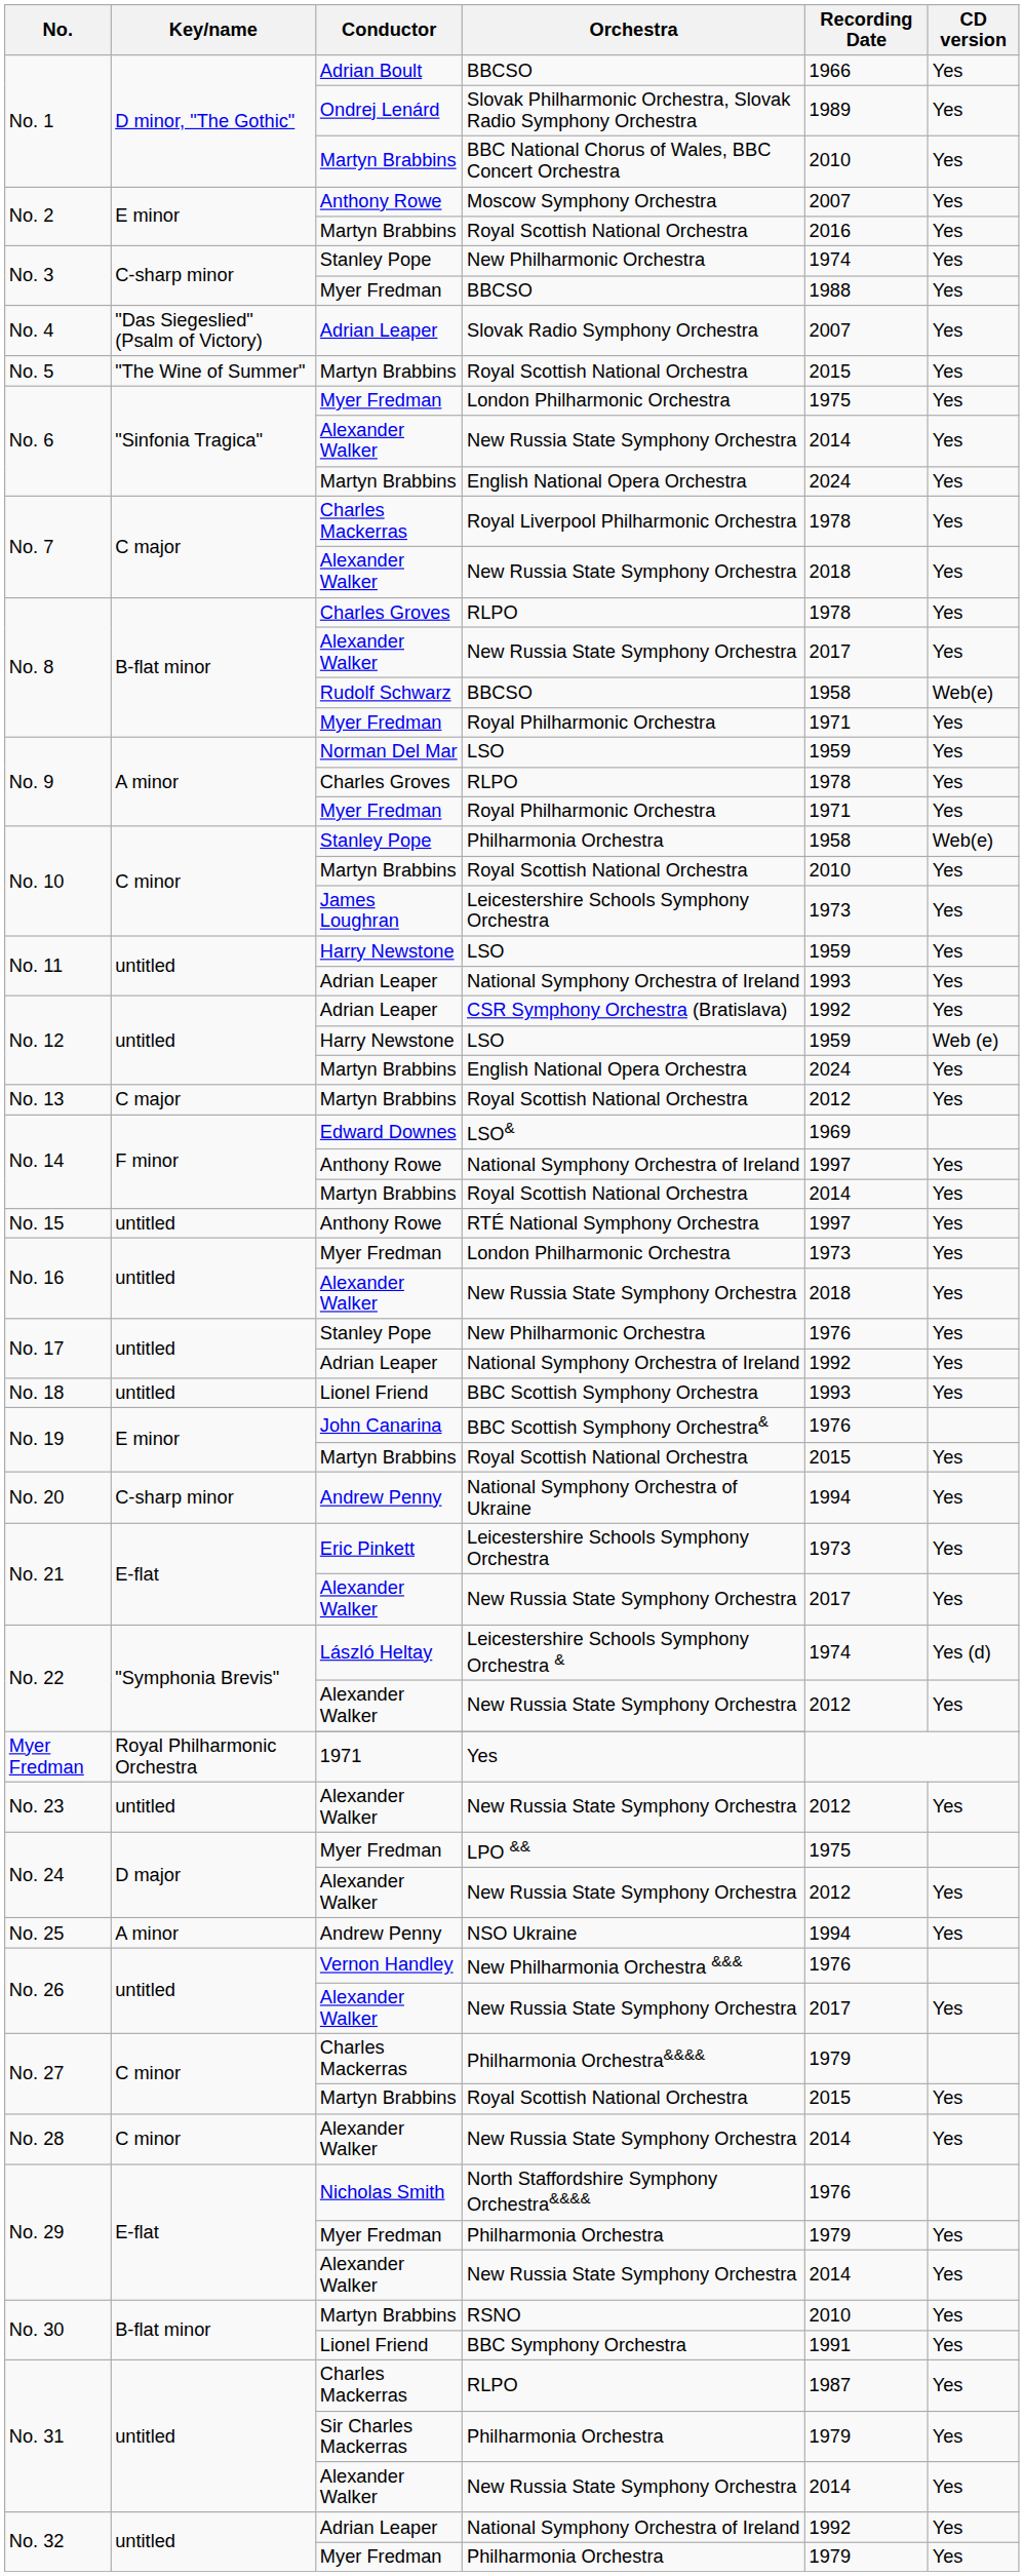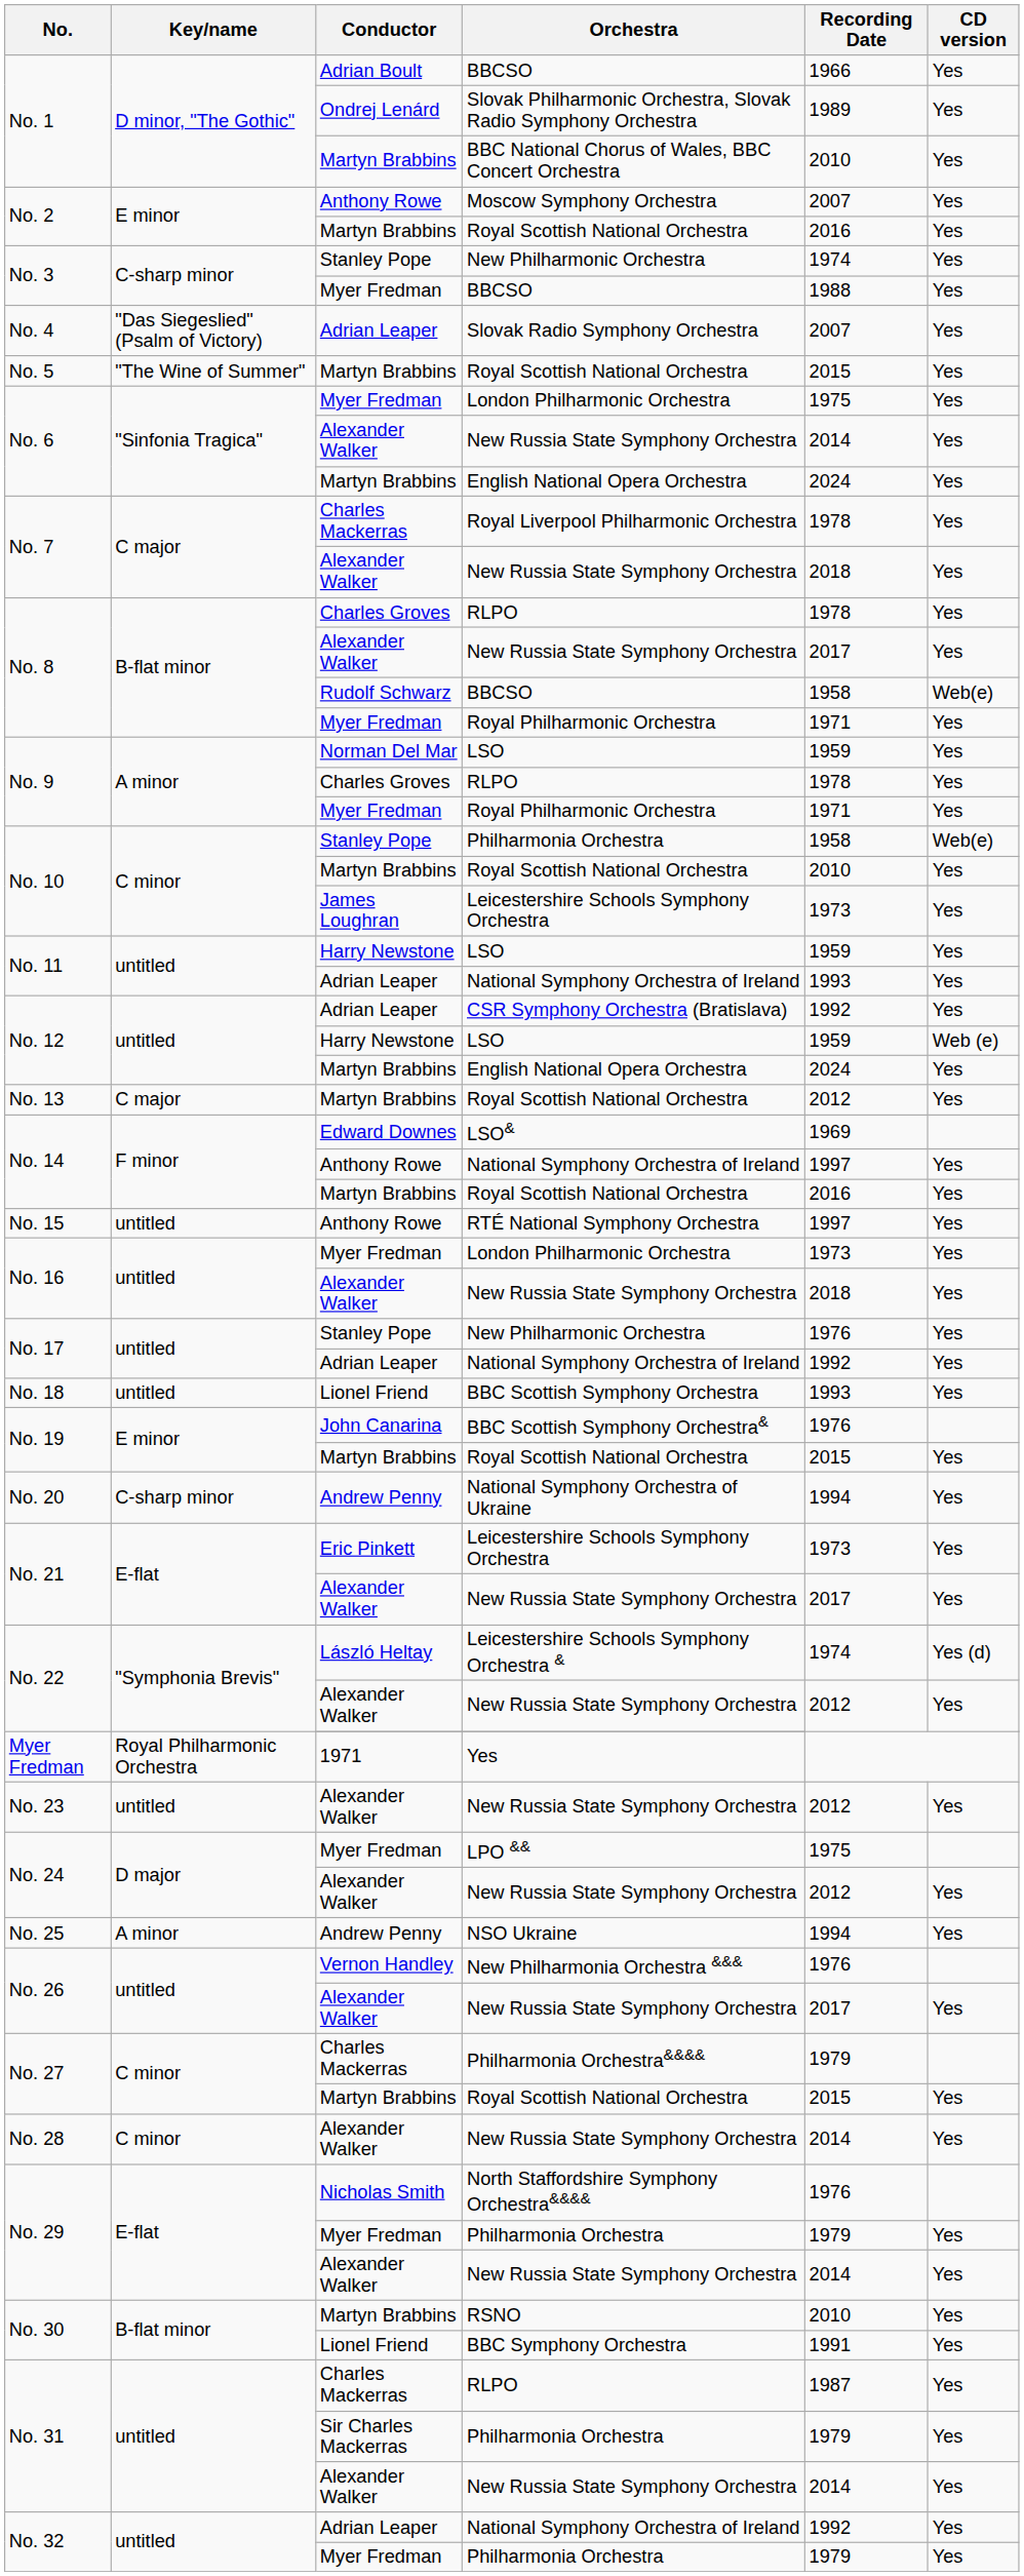No. 14 / Royal Scottish National Orchestra | Recording Date: 2014 -> 2016
